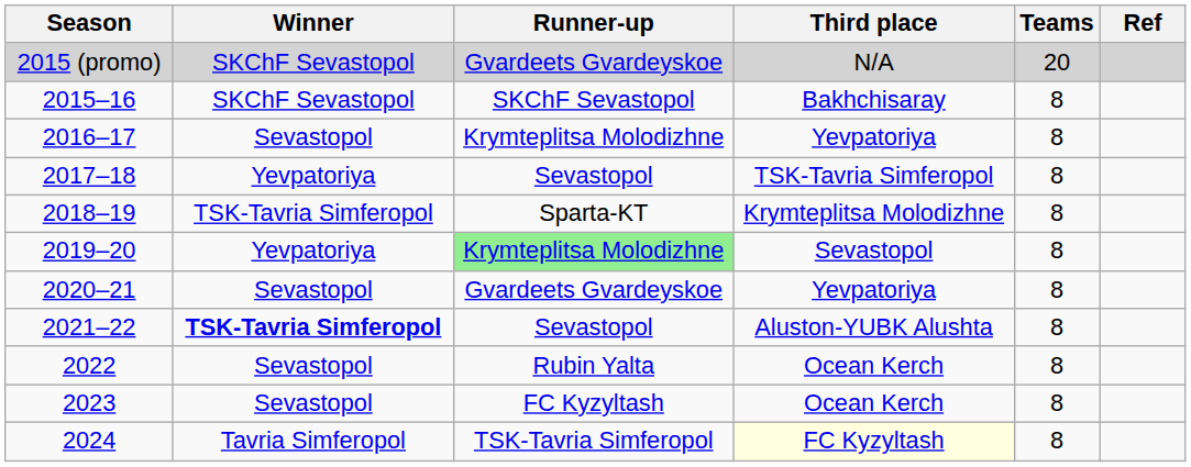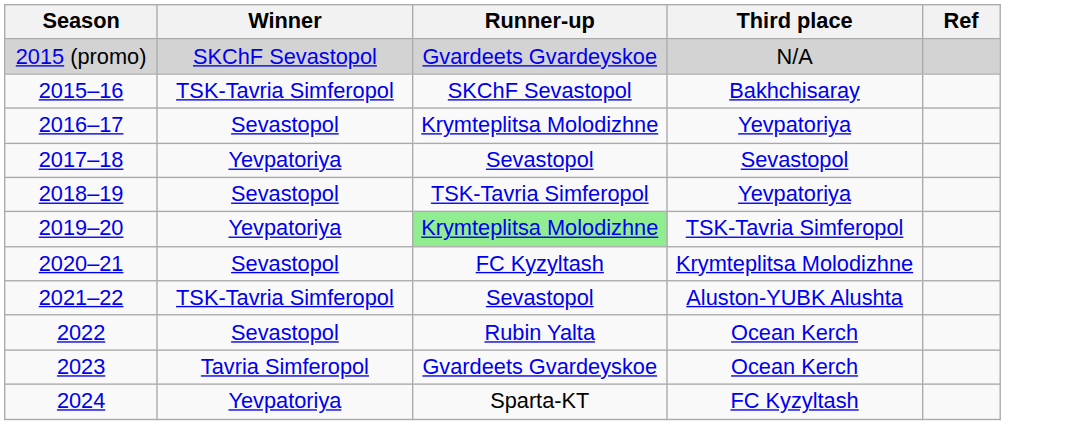- column: Teams | 20 | 8 | 8 | 8 | 8 | 8 | 8 | 8 | 8 | 8 | 8
2015–16 | Winner: SKChF Sevastopol -> TSK-Tavria Simferopol
2017–18 | Third place: TSK-Tavria Simferopol -> Sevastopol
2018–19 | Winner: TSK-Tavria Simferopol -> Sevastopol
2018–19 | Runner-up: Sparta-KT -> TSK-Tavria Simferopol
2018–19 | Third place: Krymteplitsa Molodizhne -> Yevpatoriya
2019–20 | Third place: Sevastopol -> TSK-Tavria Simferopol
2020–21 | Runner-up: Gvardeets Gvardeyskoe -> FC Kyzyltash
2020–21 | Third place: Yevpatoriya -> Krymteplitsa Molodizhne
2021–22 | Winner: bold -> normal
2023 | Winner: Sevastopol -> Tavria Simferopol
2023 | Runner-up: FC Kyzyltash -> Gvardeets Gvardeyskoe
2024 | Winner: Tavria Simferopol -> Yevpatoriya
2024 | Runner-up: TSK-Tavria Simferopol -> Sparta-KT
2024 | Third place: lightyellow background -> no background
